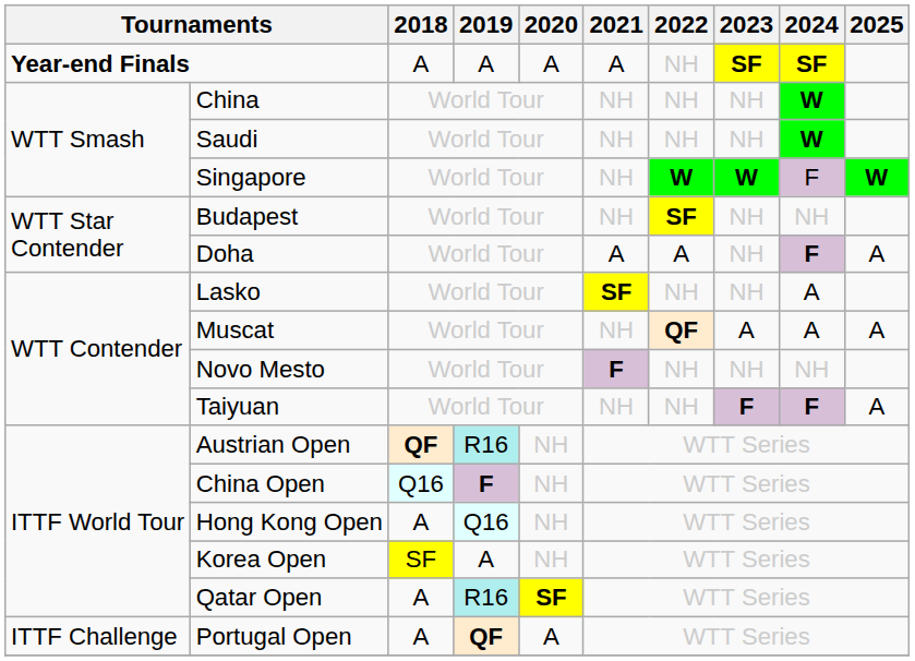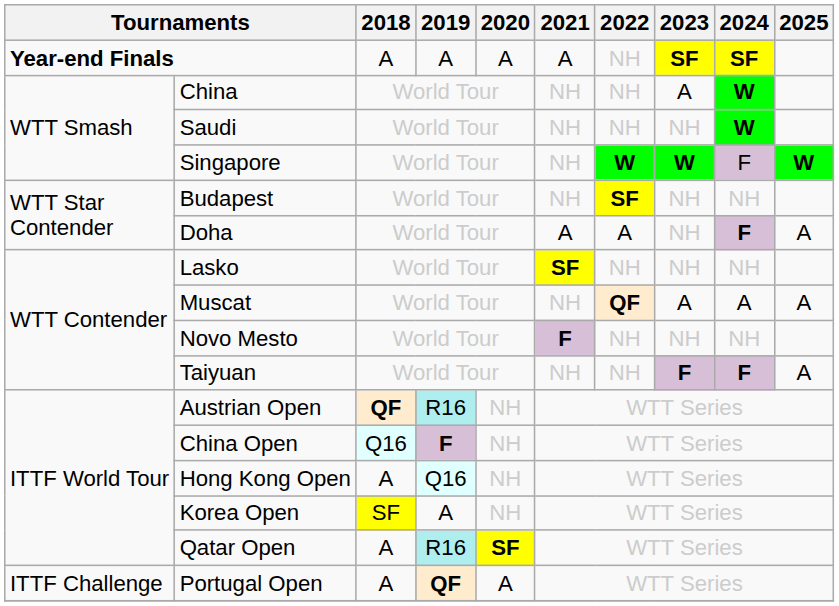China | 2023: NH -> A
Lasko | 2024: A -> NH
